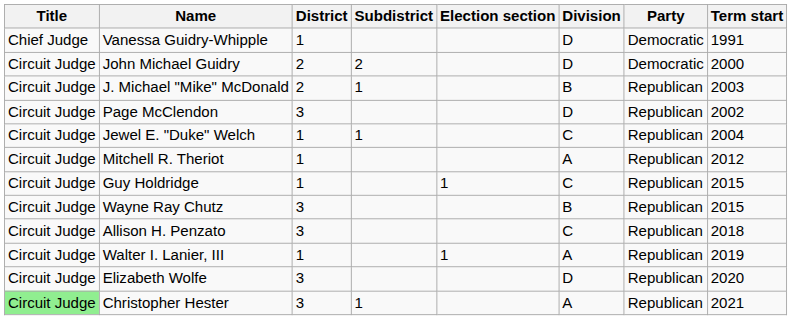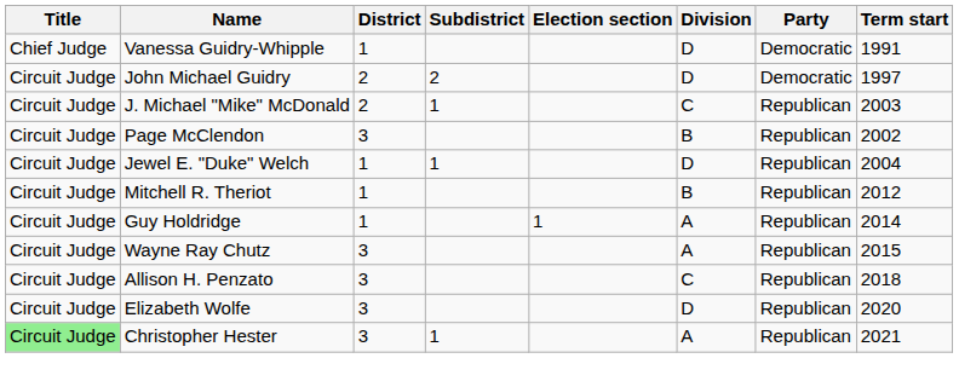John Michael Guidry | Term start: 2000 -> 1997
J. Michael "Mike" McDonald | Division: B -> C
Page McClendon | Division: D -> B
Jewel E. "Duke" Welch | Division: C -> D
Mitchell R. Theriot | Division: A -> B
Guy Holdridge | Division: C -> A
Guy Holdridge | Term start: 2015 -> 2014
Wayne Ray Chutz | Division: B -> A
- row: Circuit Judge | Walter I. Lanier, III | 1 | 1 | A | Republican | 2019
